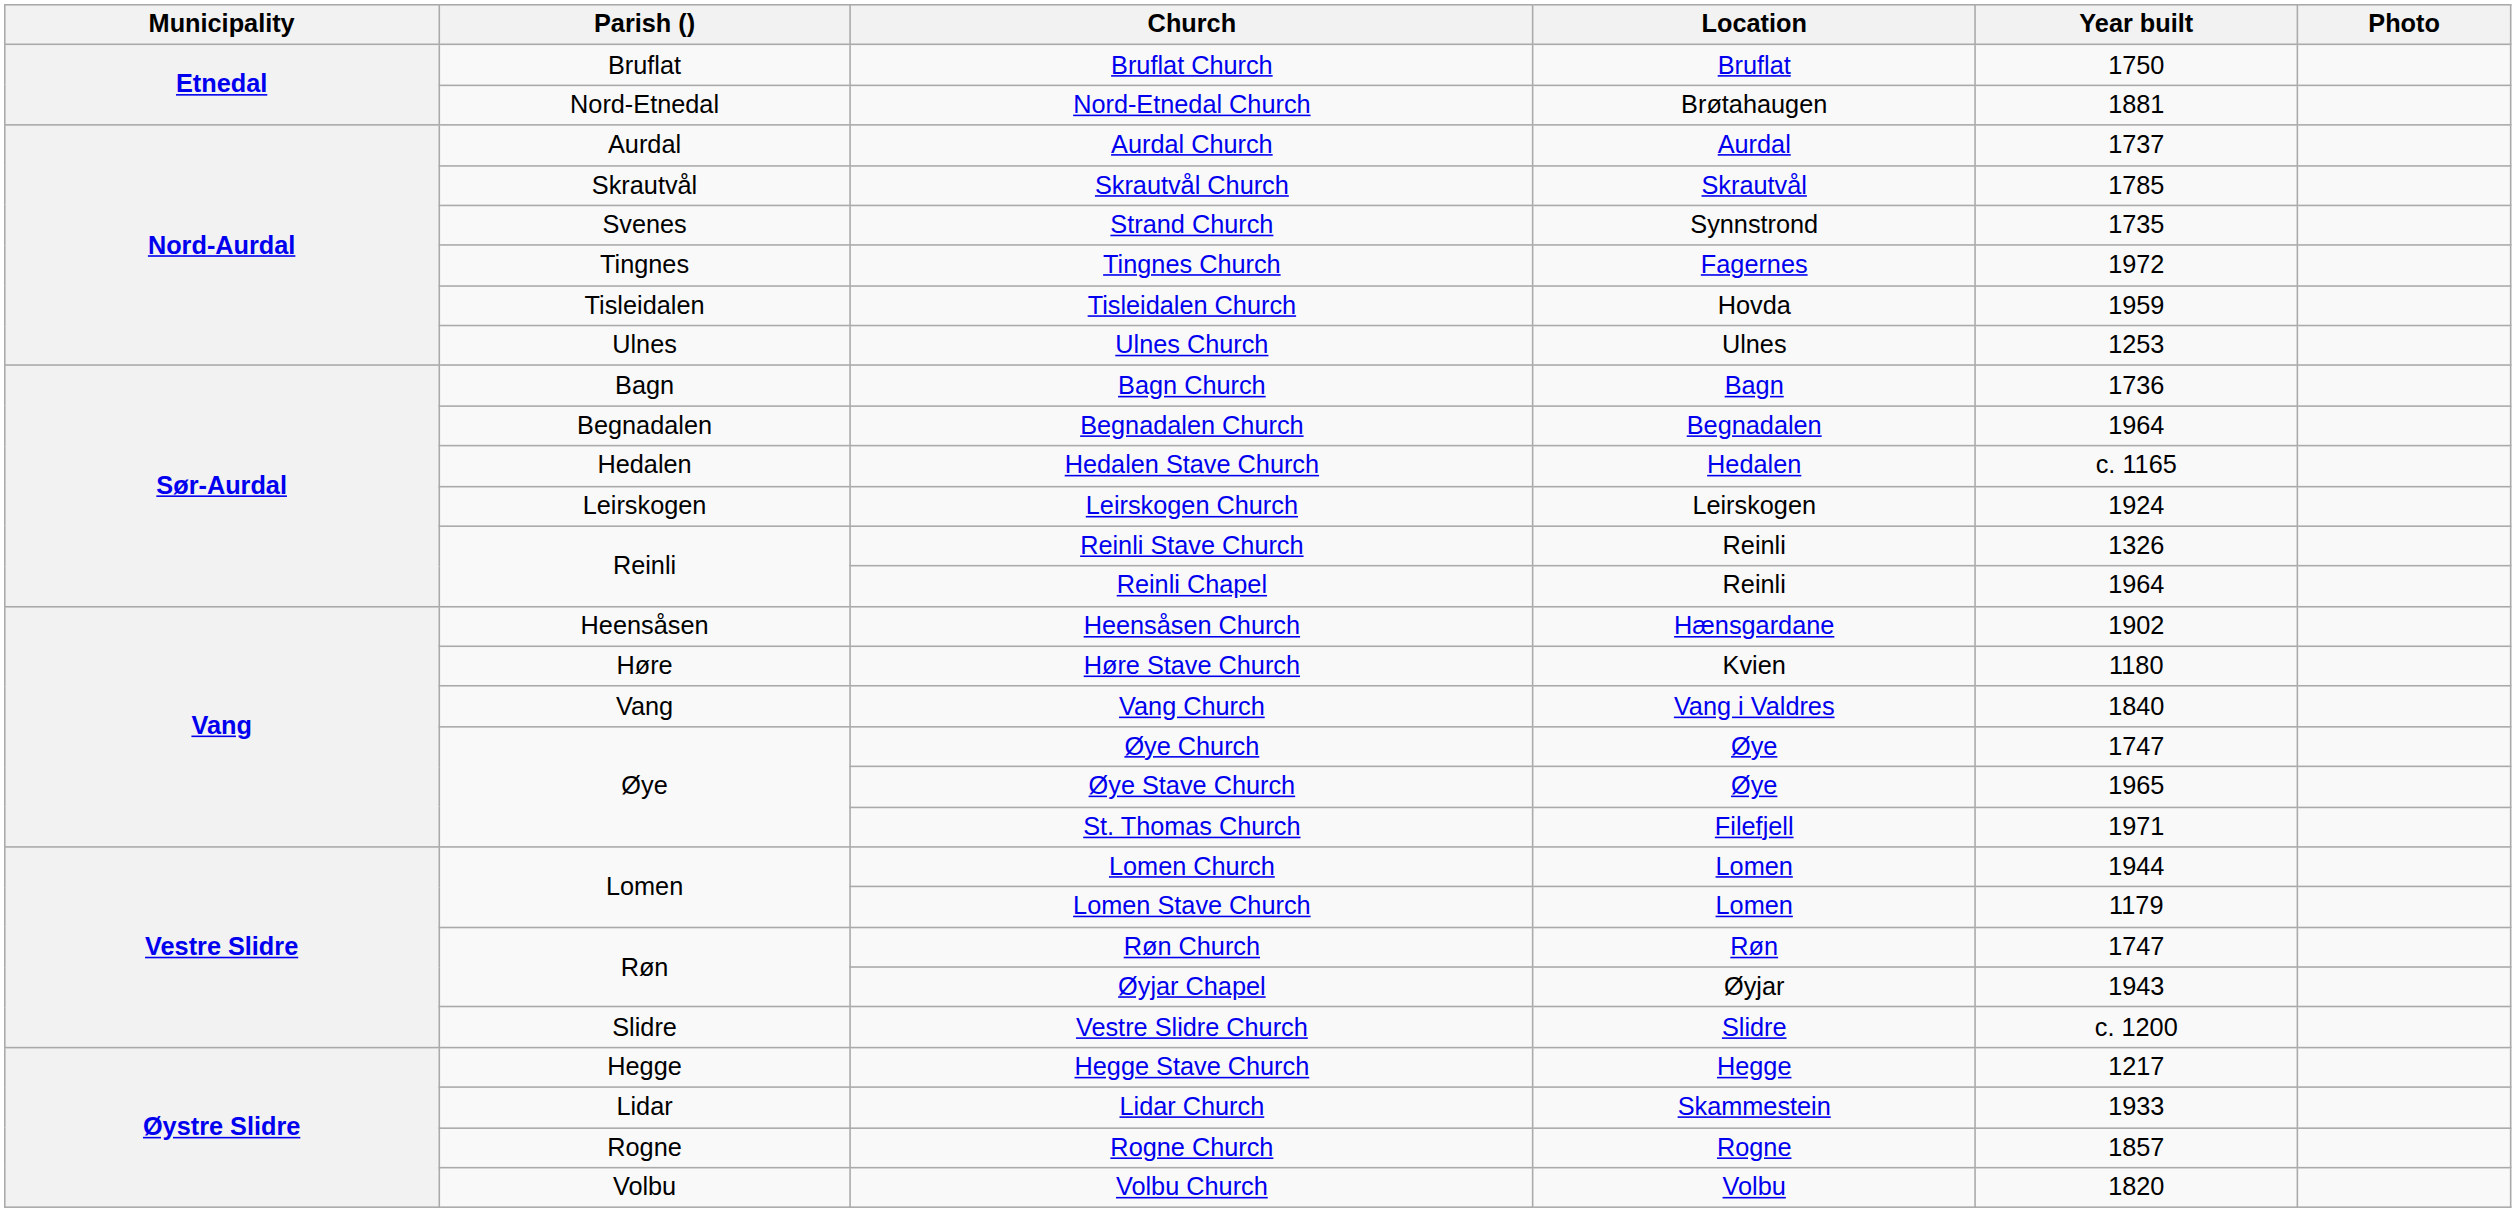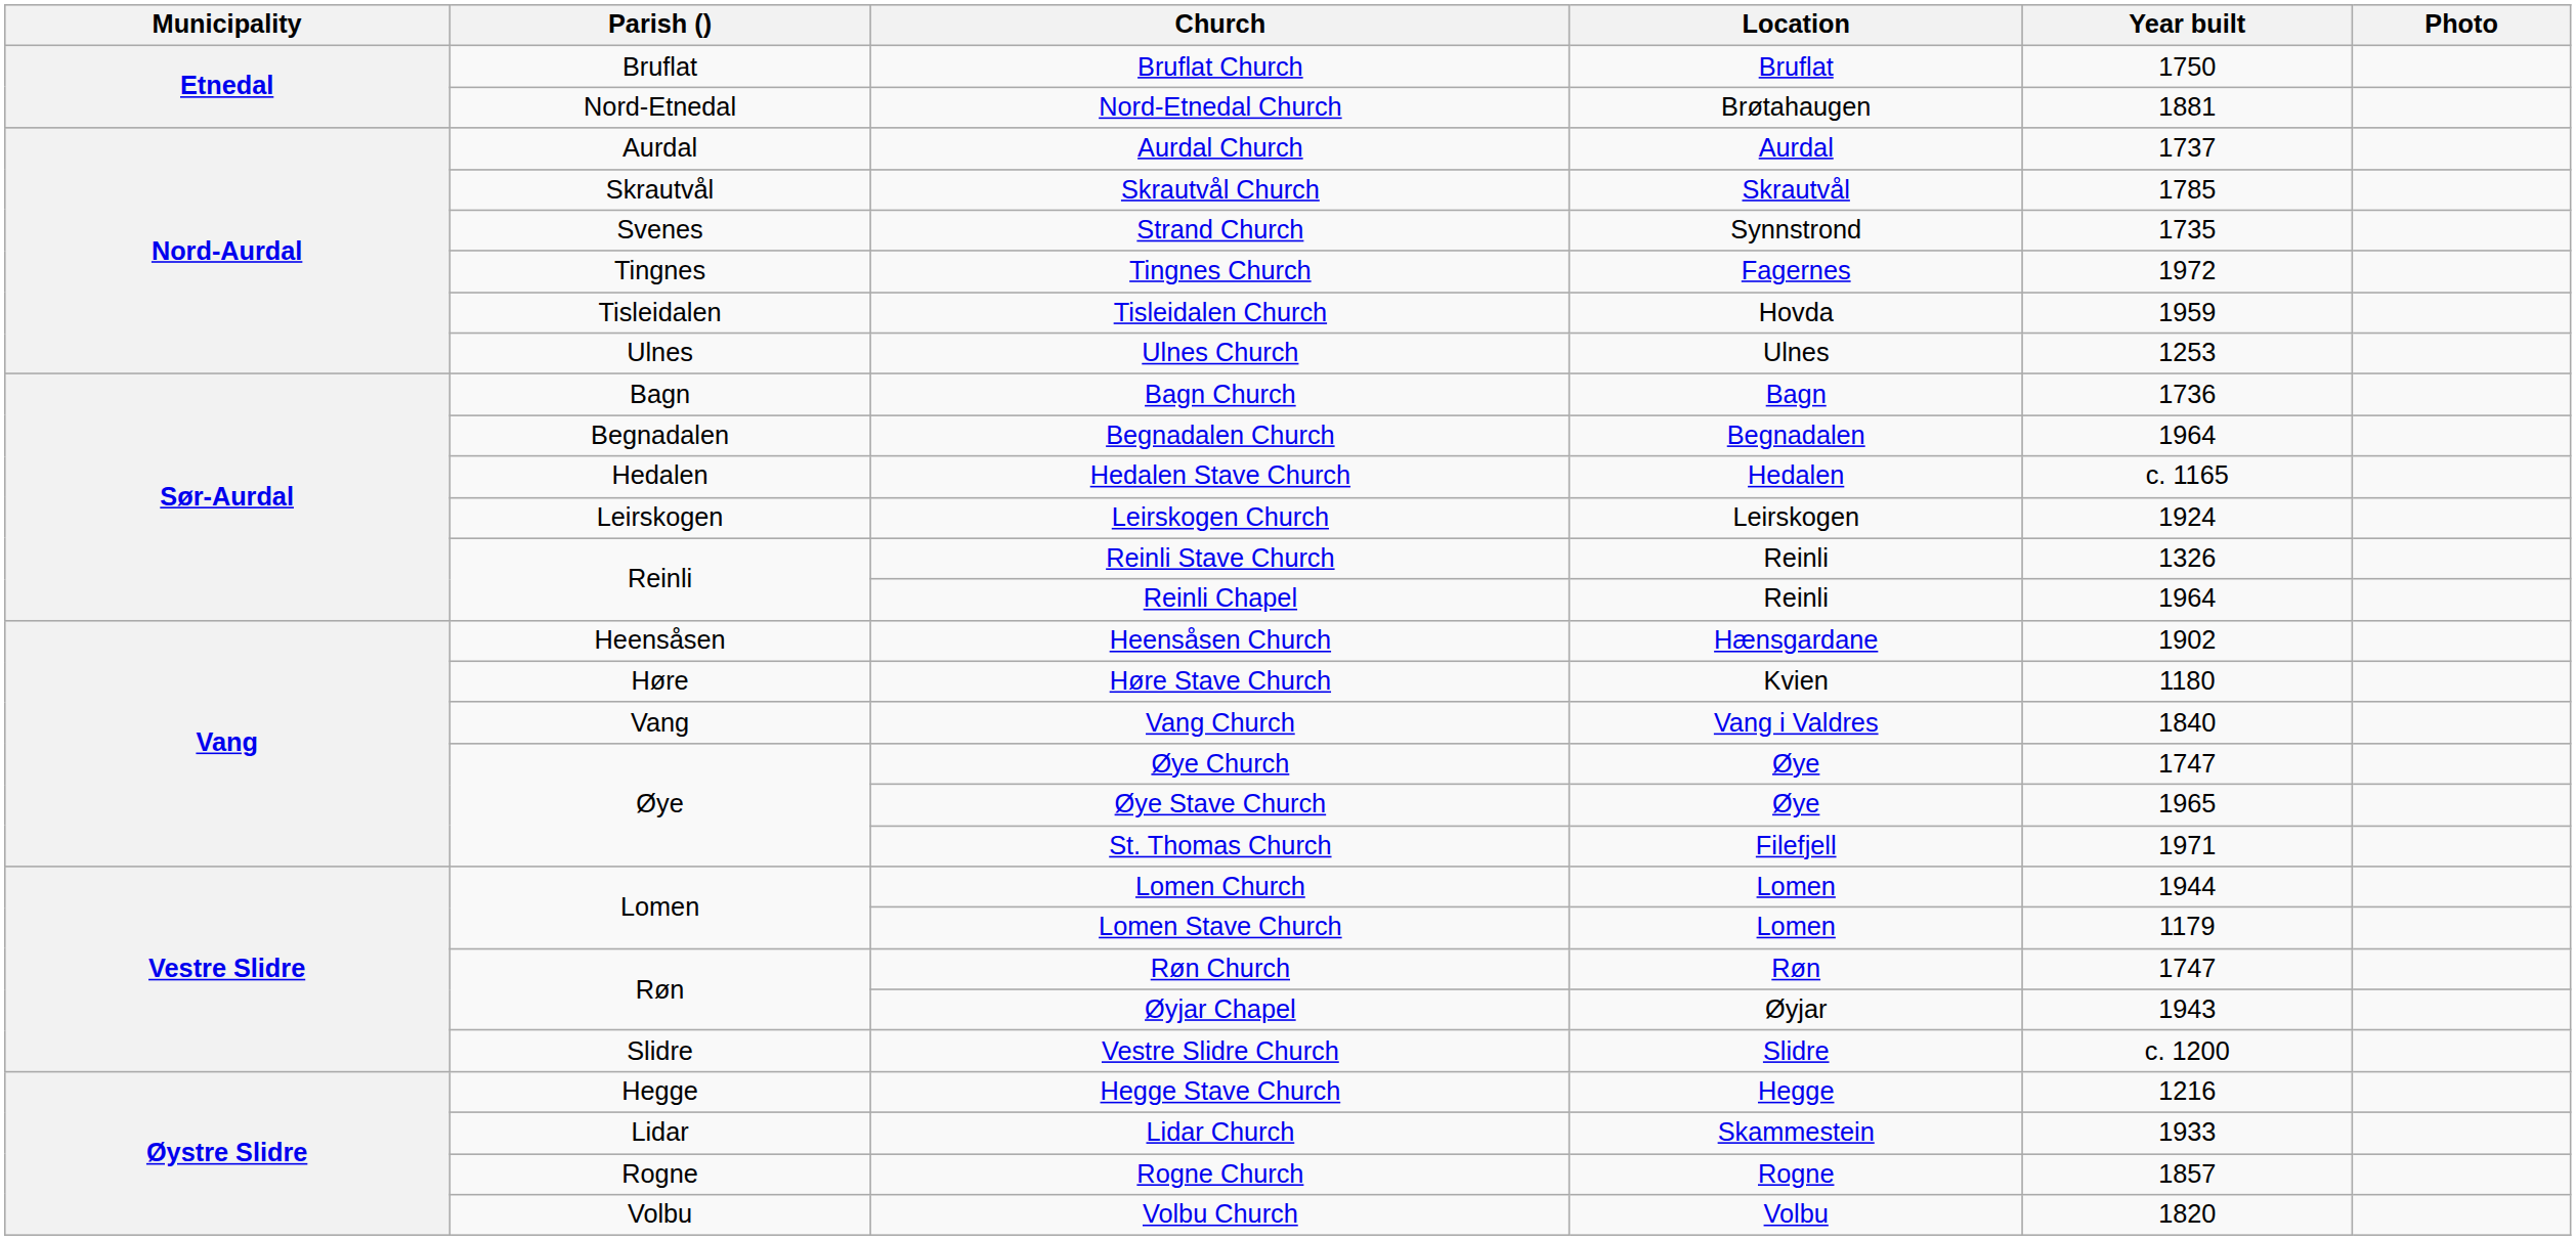Hegge Stave Church | Year built: 1217 -> 1216
